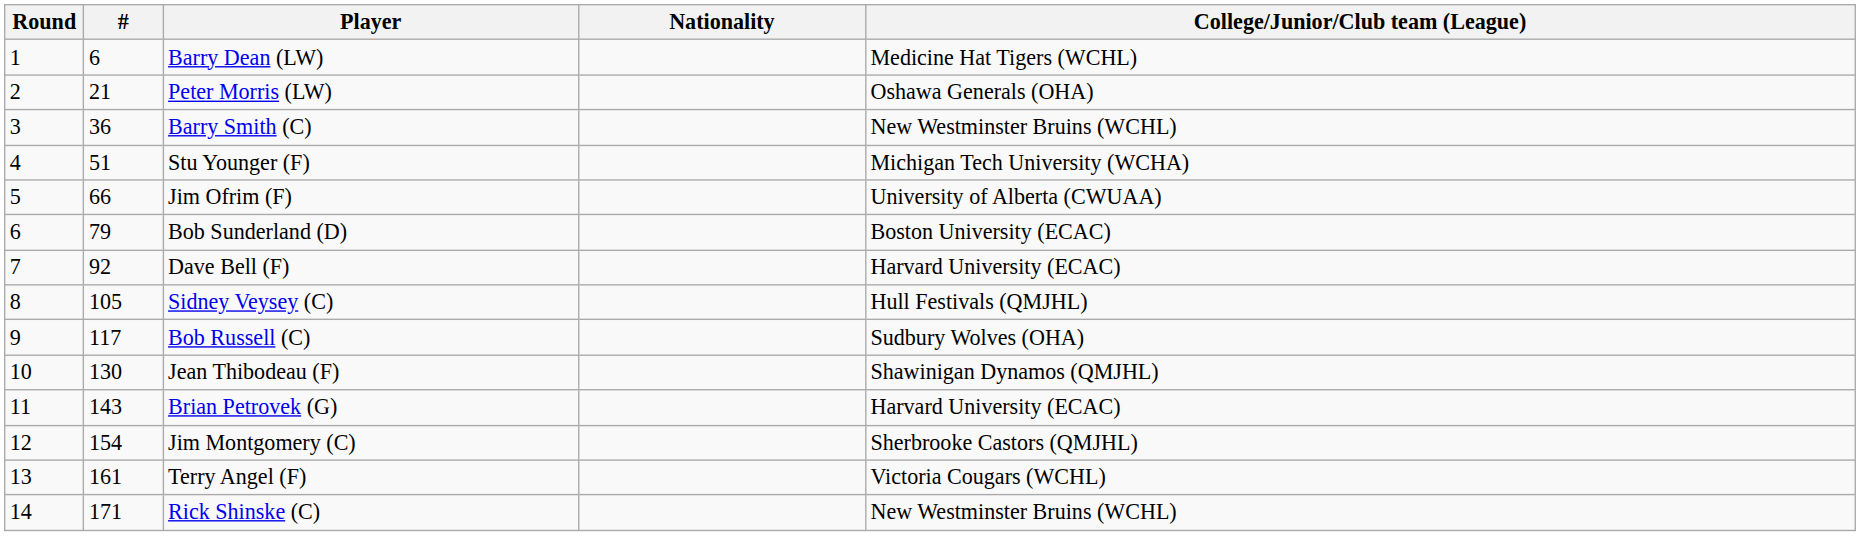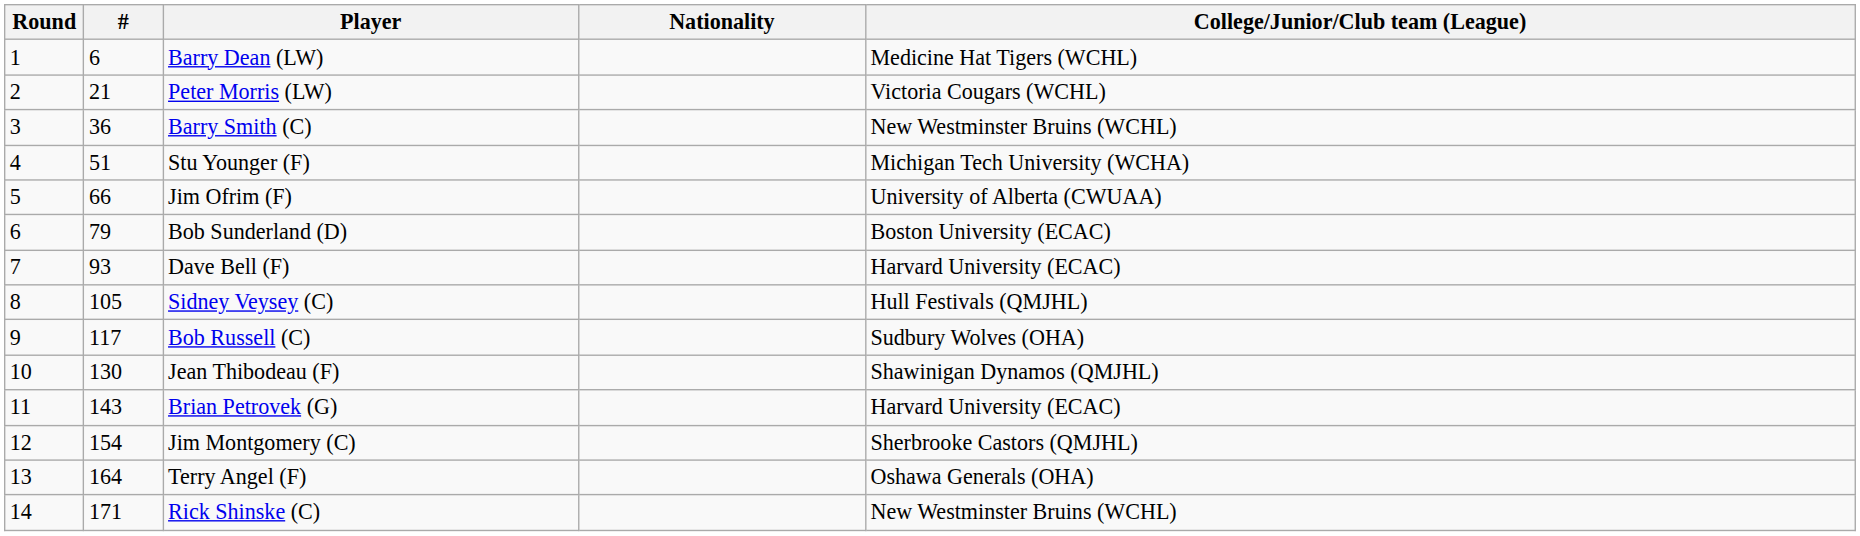Peter Morris (LW) | College/Junior/Club team (League): Oshawa Generals (OHA) -> Victoria Cougars (WCHL)
Dave Bell (F) | #: 92 -> 93
Terry Angel (F) | #: 161 -> 164
Terry Angel (F) | College/Junior/Club team (League): Victoria Cougars (WCHL) -> Oshawa Generals (OHA)
